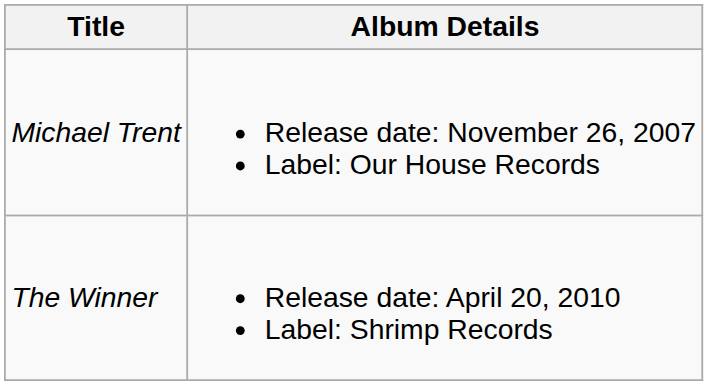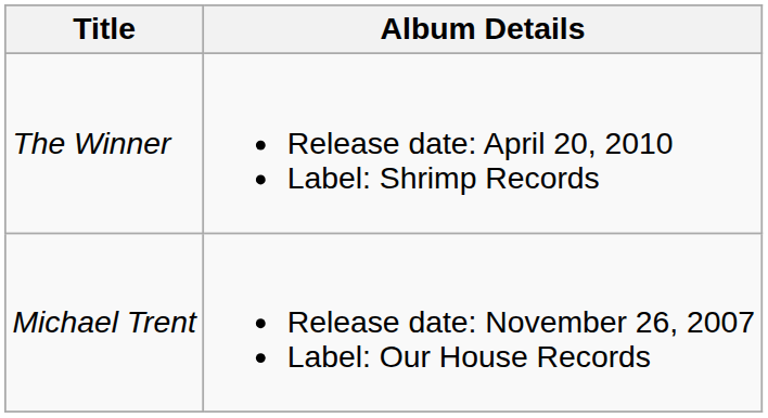rows swapped: Michael Trent <-> The Winner
